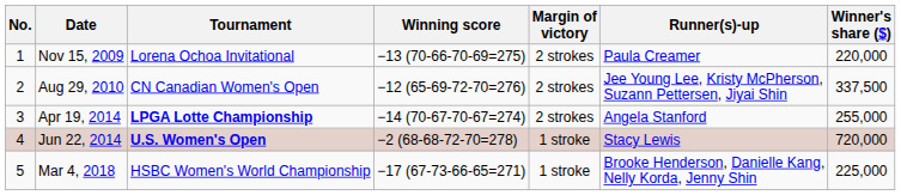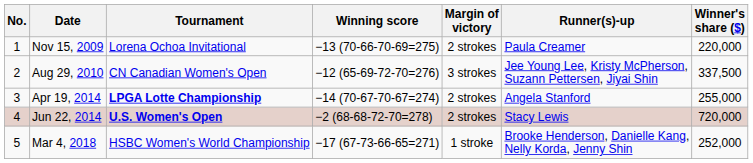Aug 29, 2010 | Margin of victory: 2 strokes -> 3 strokes
Jun 22, 2014 | Margin of victory: 1 stroke -> 2 strokes
Mar 4, 2018 | Winner's share ($): 225,000 -> 252,000
